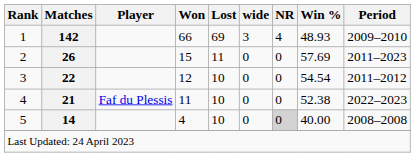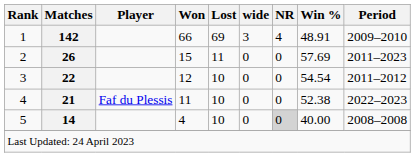1 | Win %: 48.93 -> 48.91
